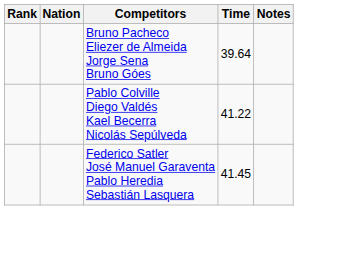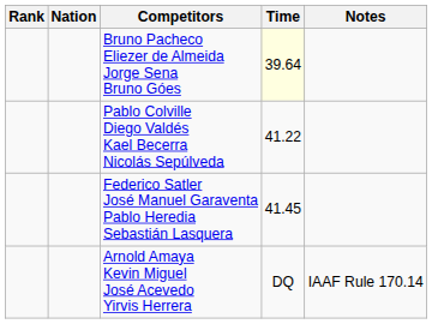Bruno Pacheco Eliezer de Almeida Jorge Sena Bruno Góes | Time: no background -> lightyellow background
+ row: Arnold Amaya Kevin Miguel José Acevedo Yirvis Herrera | DQ | IAAF Rule 170.14
